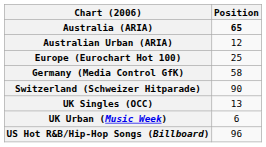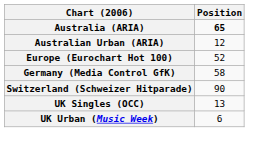Europe (Eurochart Hot 100) | Position: 25 -> 52
- row: US Hot R&B/Hip-Hop Songs (Billboard) | 96
